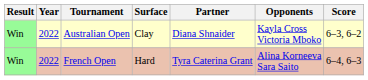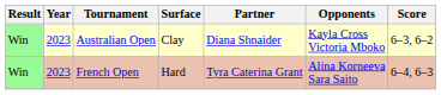Australian Open | Year: 2022 -> 2023
French Open | Year: 2022 -> 2023
